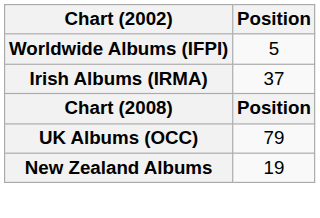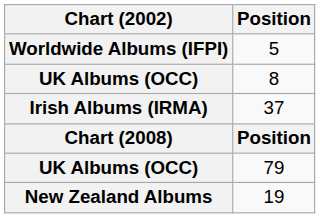+ row: UK Albums (OCC) | 8
